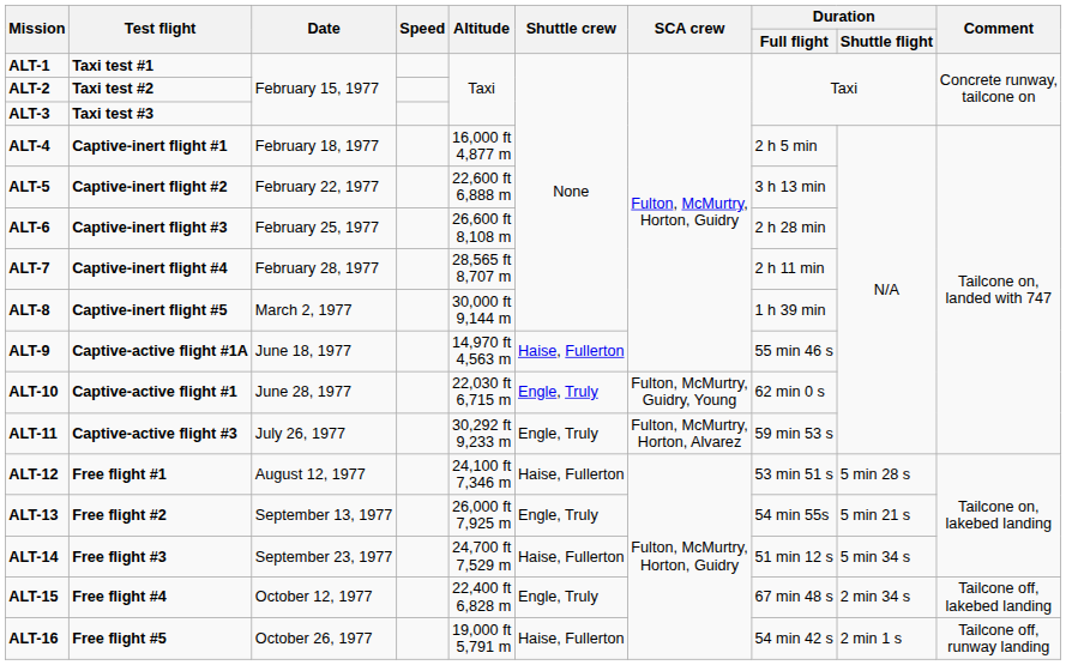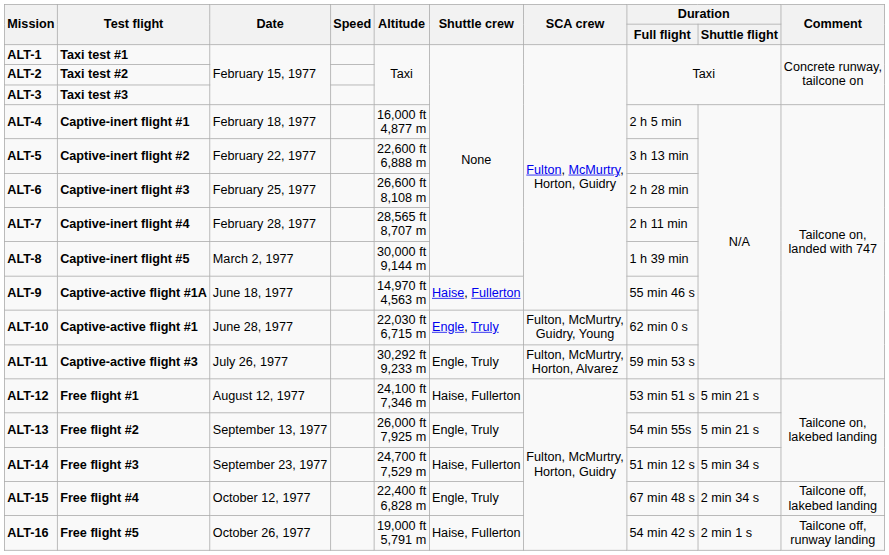ALT-12 | Duration / Shuttle flight: 5 min 28 s -> 5 min 21 s
